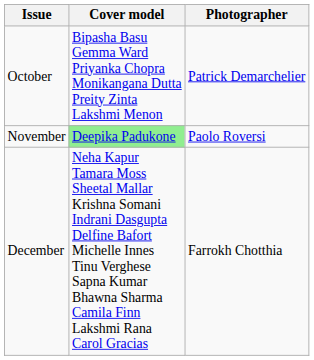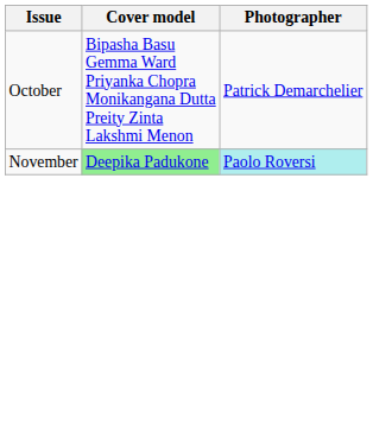November | Photographer: no background -> paleturquoise background
- row: December | Neha Kapur Tamara Moss Sheetal Mallar Krishna Somani Indrani Dasgupta Delfine Bafort Michelle Innes Tinu Verghese Sapna Kumar Bhawna Sharma Camila Finn Lakshmi Rana Carol Gracias | Farrokh Chotthia
